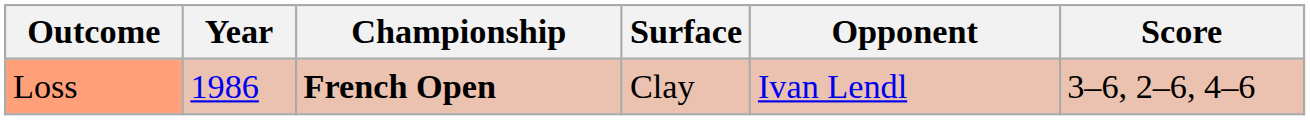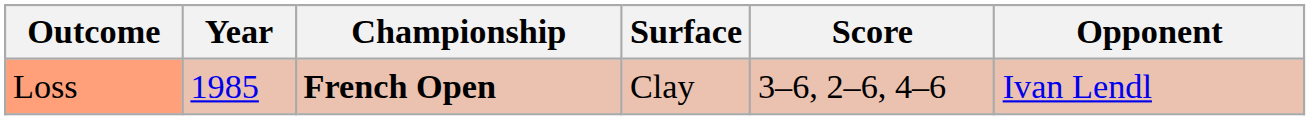columns swapped: Opponent <-> Score
Loss | Year: 1986 -> 1985
